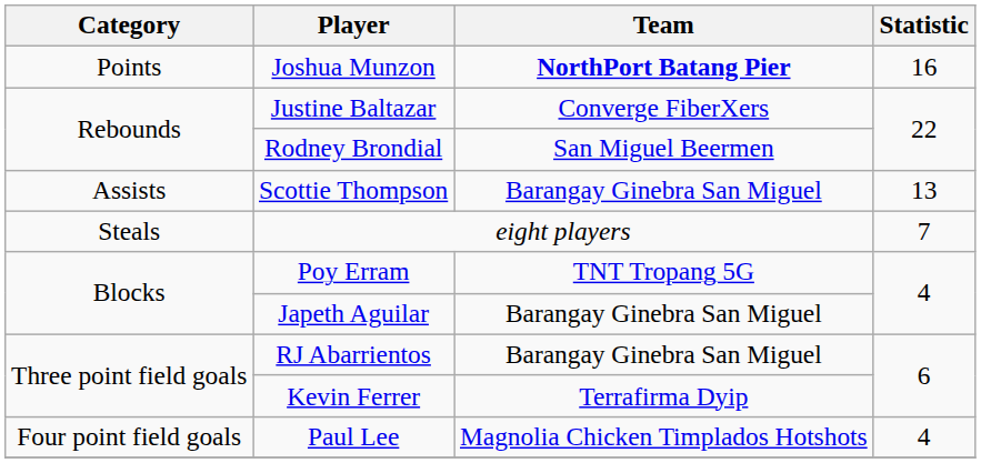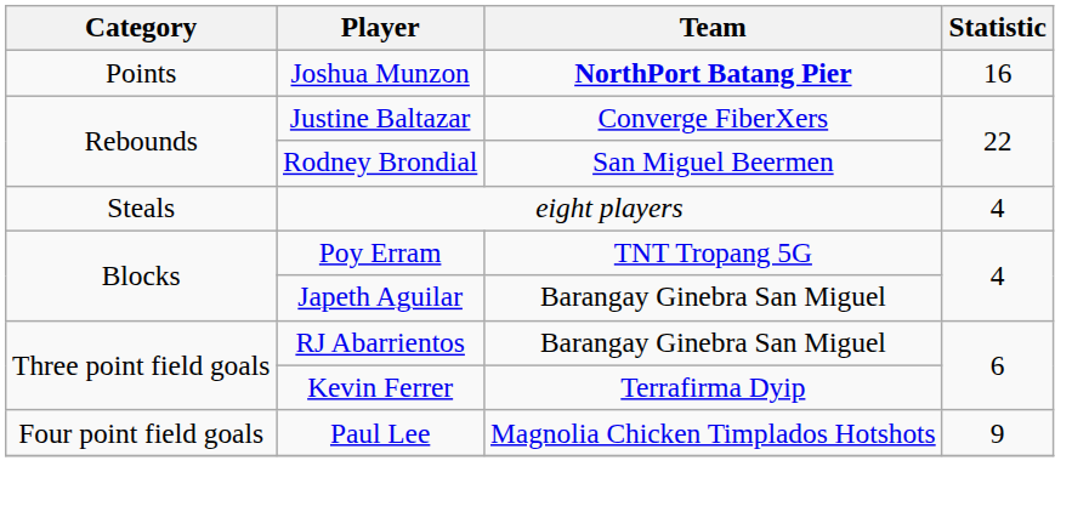- row: Assists | Scottie Thompson | Barangay Ginebra San Miguel | 13
eight players | Statistic: 7 -> 4
Paul Lee | Statistic: 4 -> 9
